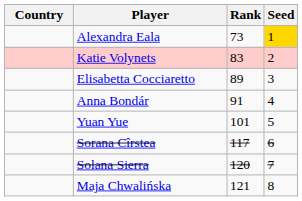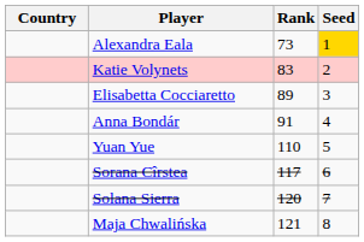Yuan Yue | Rank: 101 -> 110
